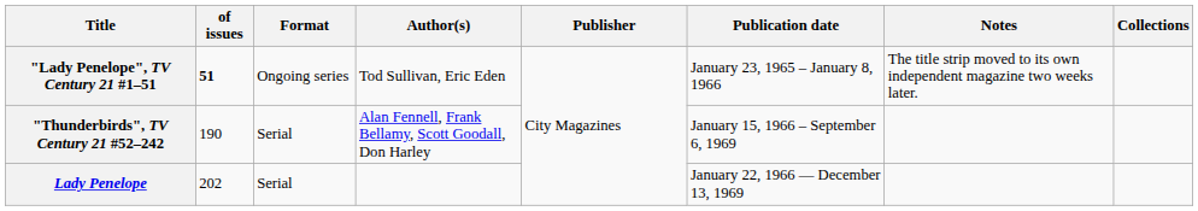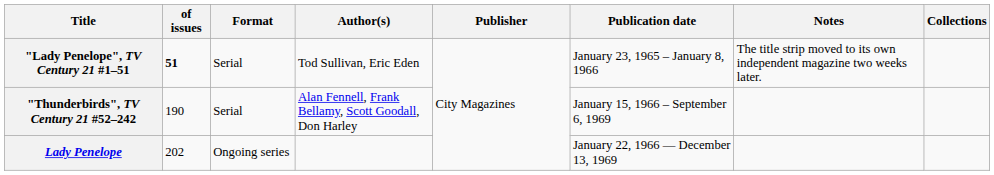"Lady Penelope", TV Century 21 #1–51 | Format: Ongoing series -> Serial
Lady Penelope | Format: Serial -> Ongoing series
